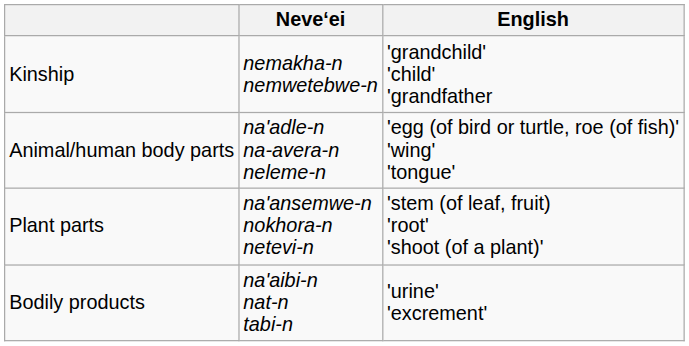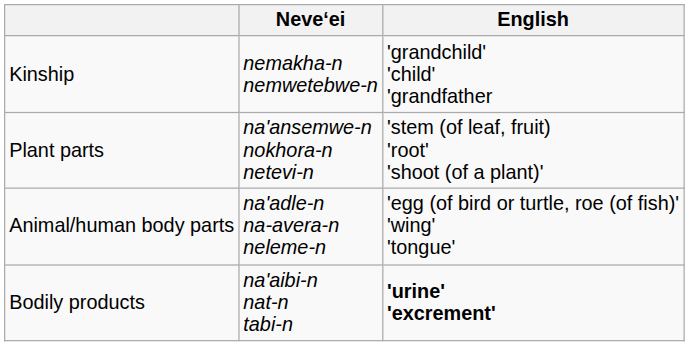rows swapped: Animal/human body parts <-> Plant parts
Bodily products | English: normal -> bold
